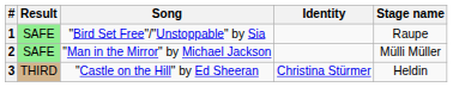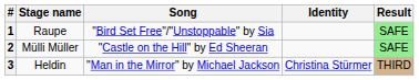columns swapped: Stage name <-> Result
2 | Song: "Man in the Mirror" by Michael Jackson -> "Castle on the Hill" by Ed Sheeran
3 | Song: "Castle on the Hill" by Ed Sheeran -> "Man in the Mirror" by Michael Jackson
